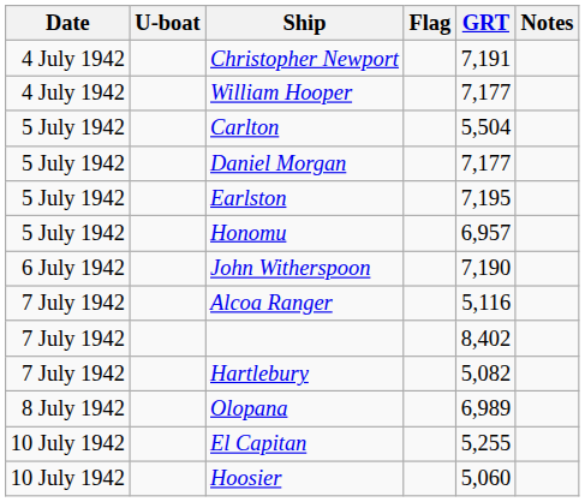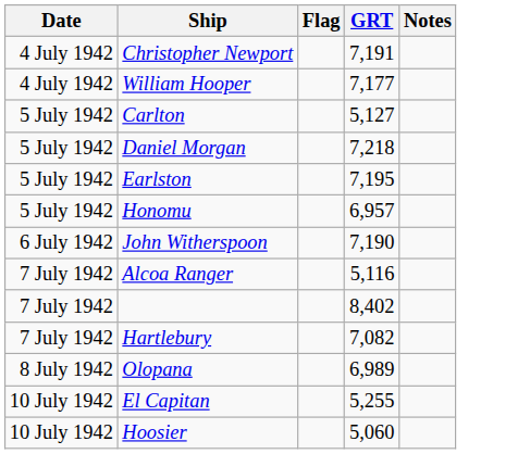- column: U-boat
Carlton | GRT: 5,504 -> 5,127
Daniel Morgan | GRT: 7,177 -> 7,218
Hartlebury | GRT: 5,082 -> 7,082
